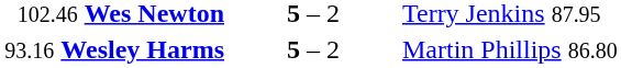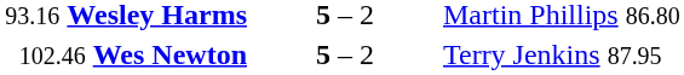rows swapped: 93.16 Wesley Harms <-> 102.46 Wes Newton
